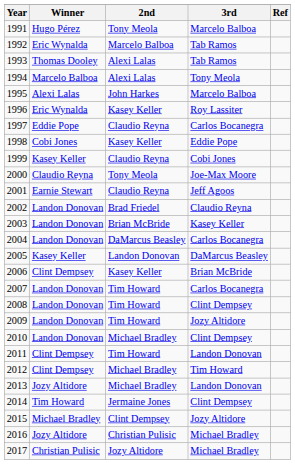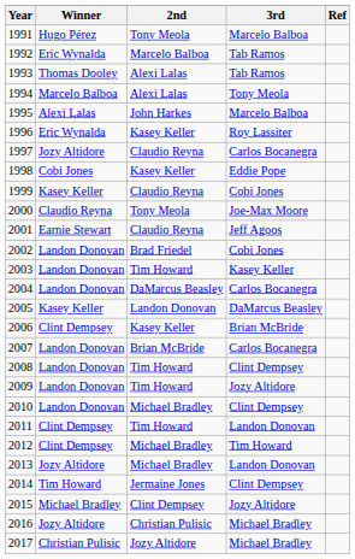1997 | Winner: Eddie Pope -> Jozy Altidore
2002 | 3rd: Claudio Reyna -> Cobi Jones
2003 | 2nd: Brian McBride -> Tim Howard
2007 | 2nd: Tim Howard -> Brian McBride
